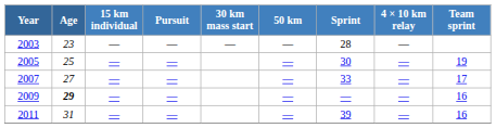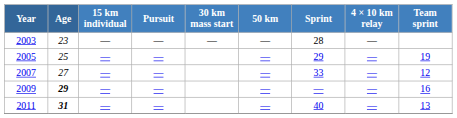2005 | Sprint: 30 -> 29
2007 | Team sprint: 17 -> 12
2011 | Age: normal -> bold
2011 | Sprint: 39 -> 40
2011 | Team sprint: 16 -> 13
